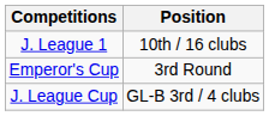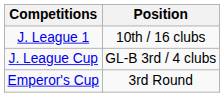rows swapped: Emperor's Cup <-> J. League Cup
